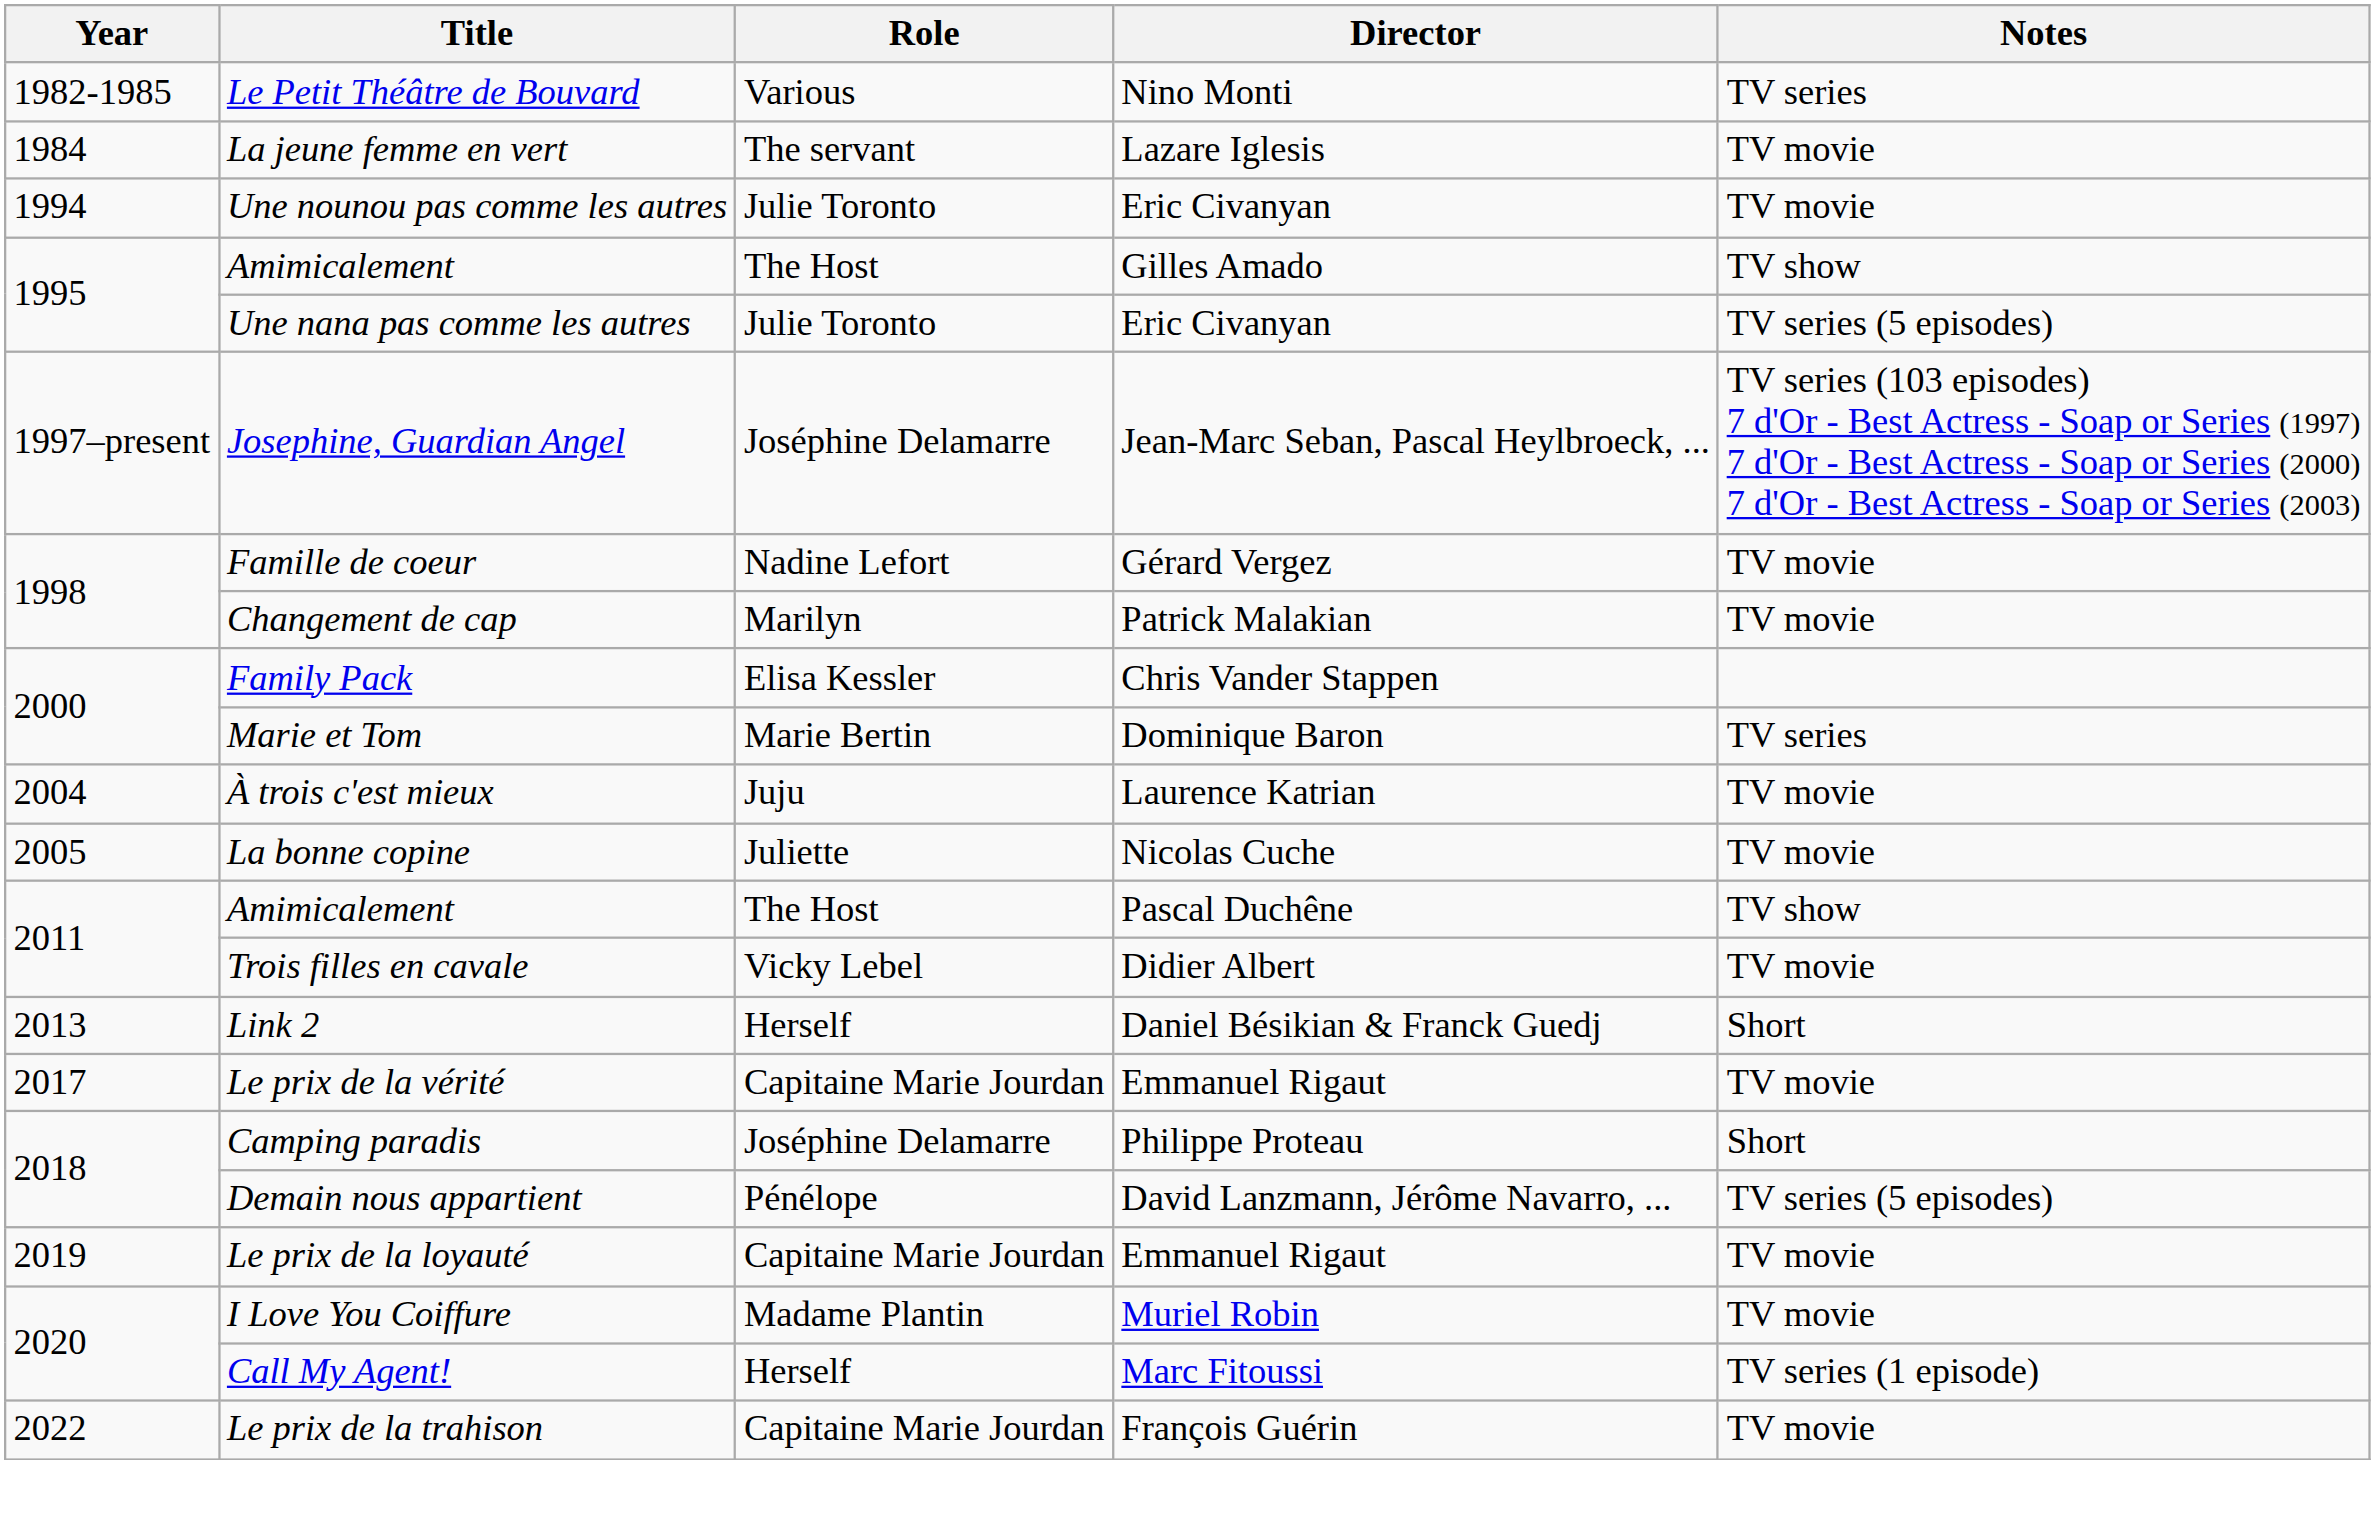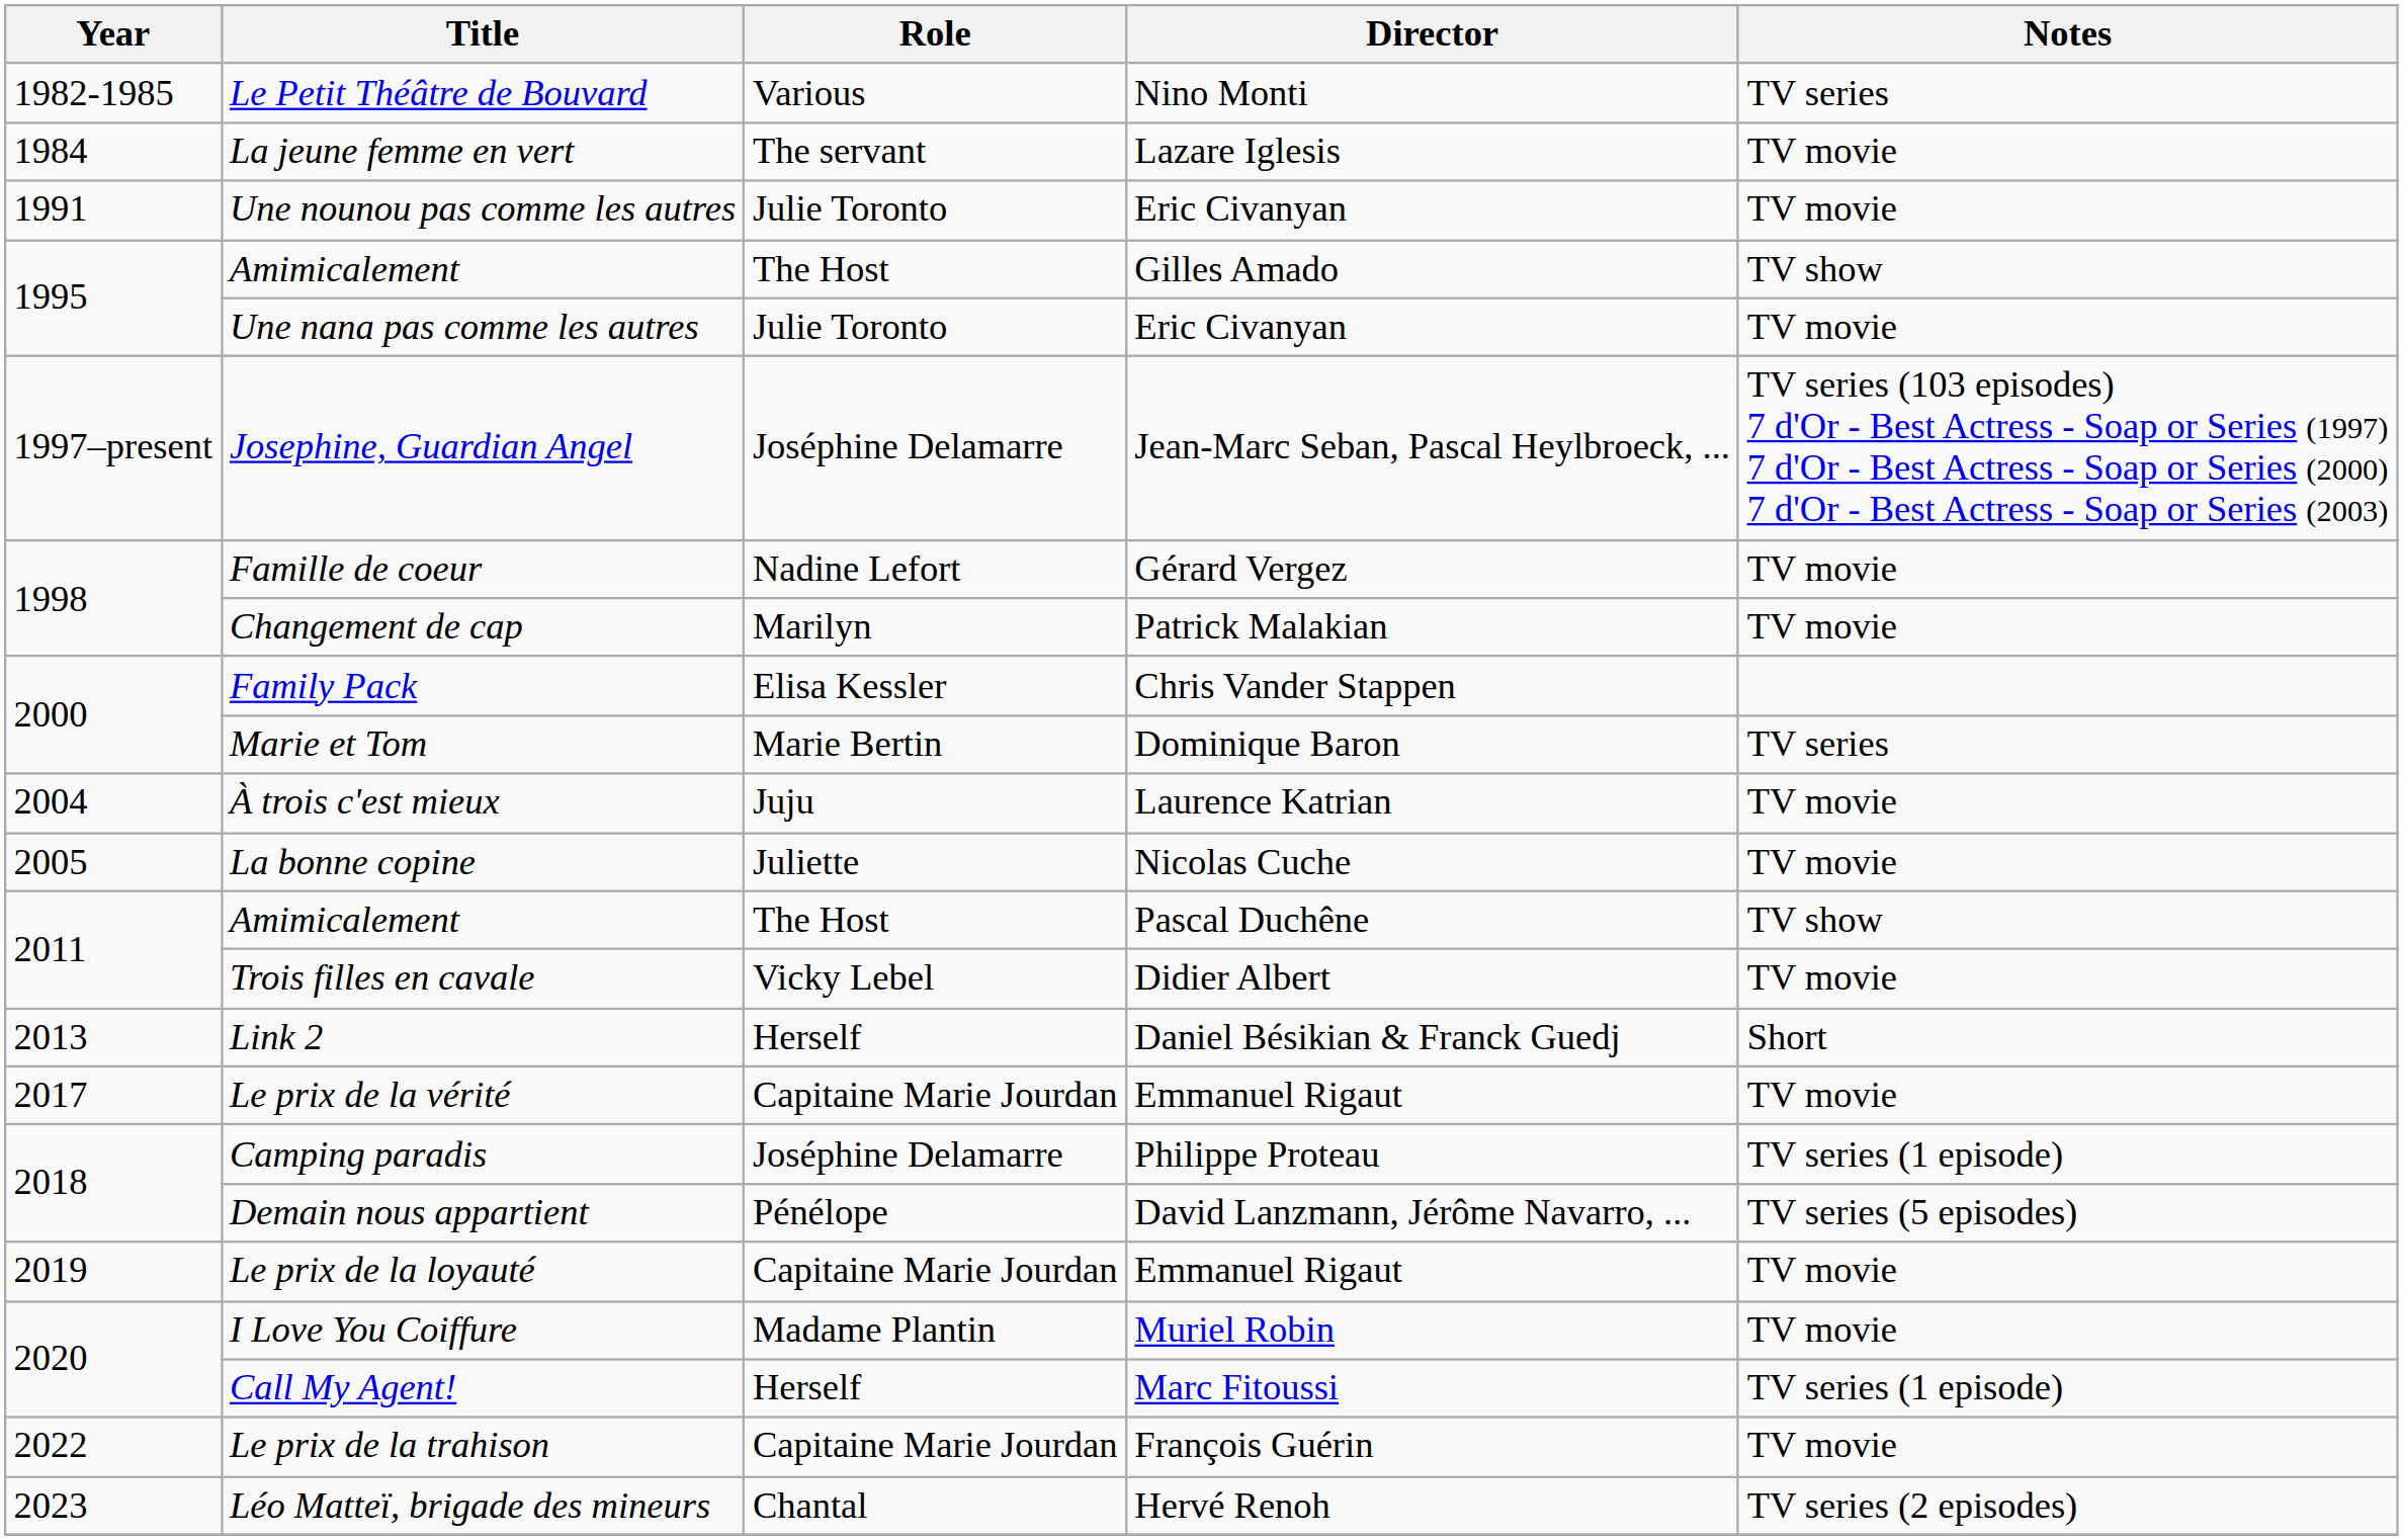Une nounou pas comme les autres | Year: 1994 -> 1991
Une nana pas comme les autres | Notes: TV series (5 episodes) -> TV movie
Camping paradis | Notes: Short -> TV series (1 episode)
+ row: 2023 | Léo Matteï, brigade des mineurs | Chantal | Hervé Renoh | TV series (2 episodes)
